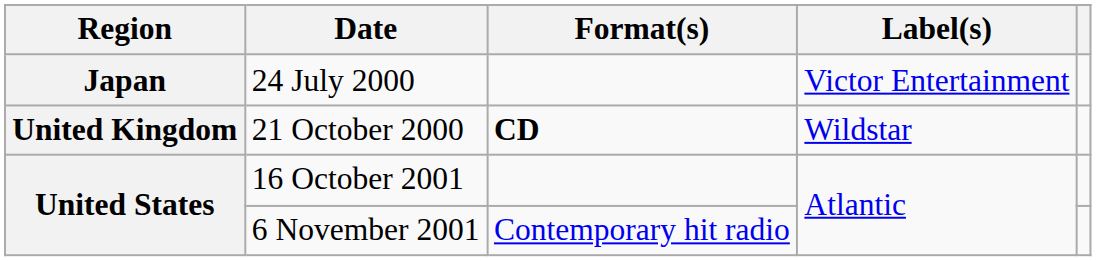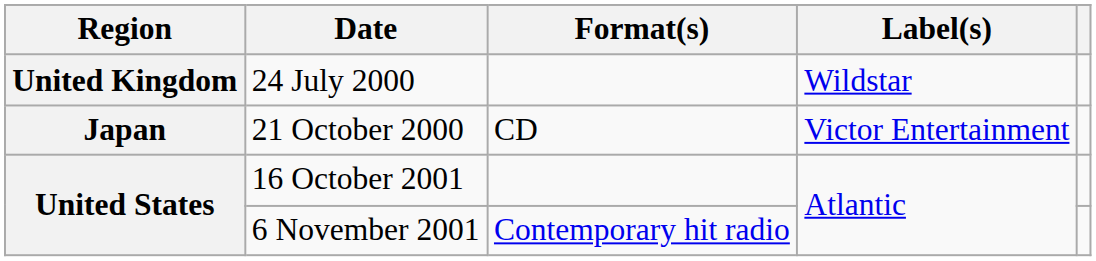24 July 2000 | Region: Japan -> United Kingdom
24 July 2000 | Label(s): Victor Entertainment -> Wildstar
21 October 2000 | Region: United Kingdom -> Japan
21 October 2000 | Format(s): bold -> normal
21 October 2000 | Label(s): Wildstar -> Victor Entertainment
